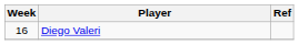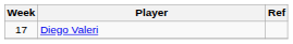Diego Valeri | Week: 16 -> 17
